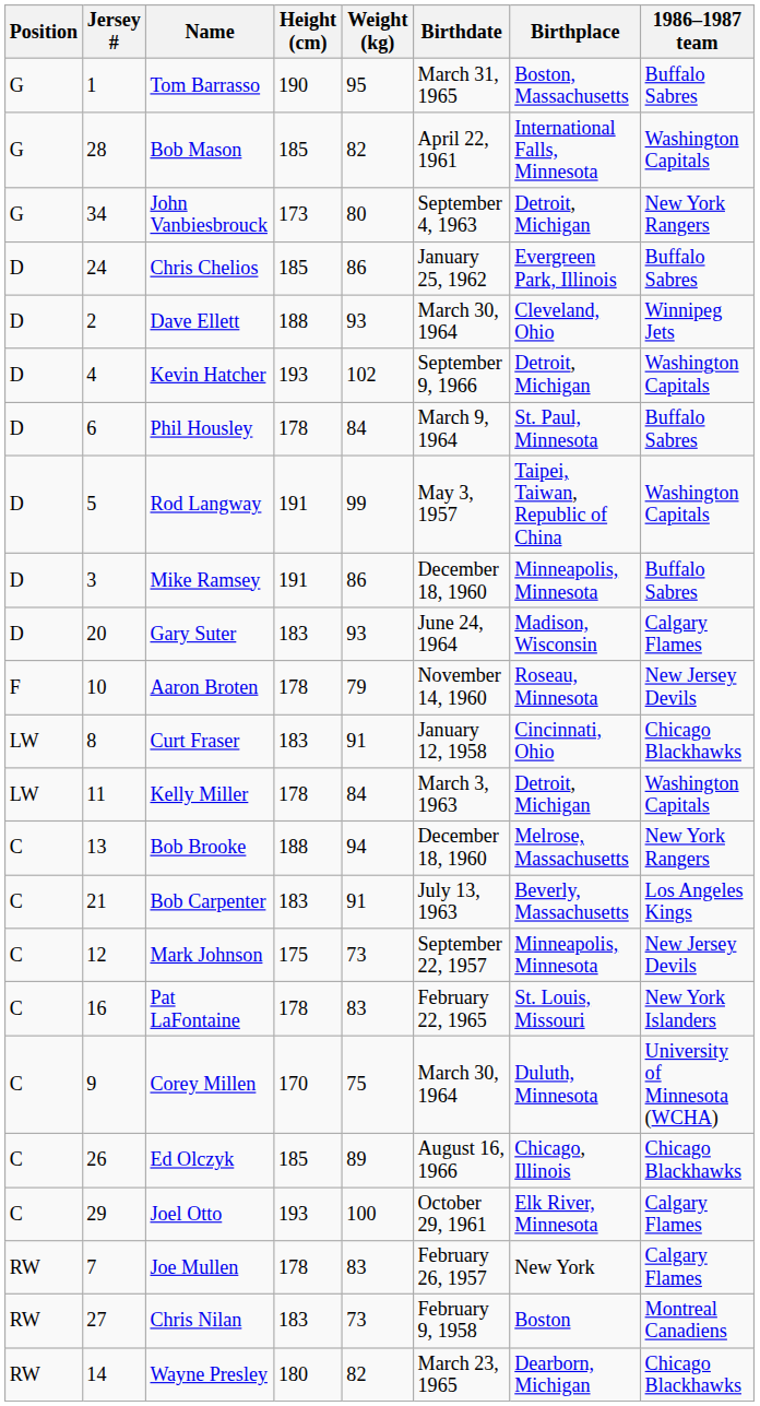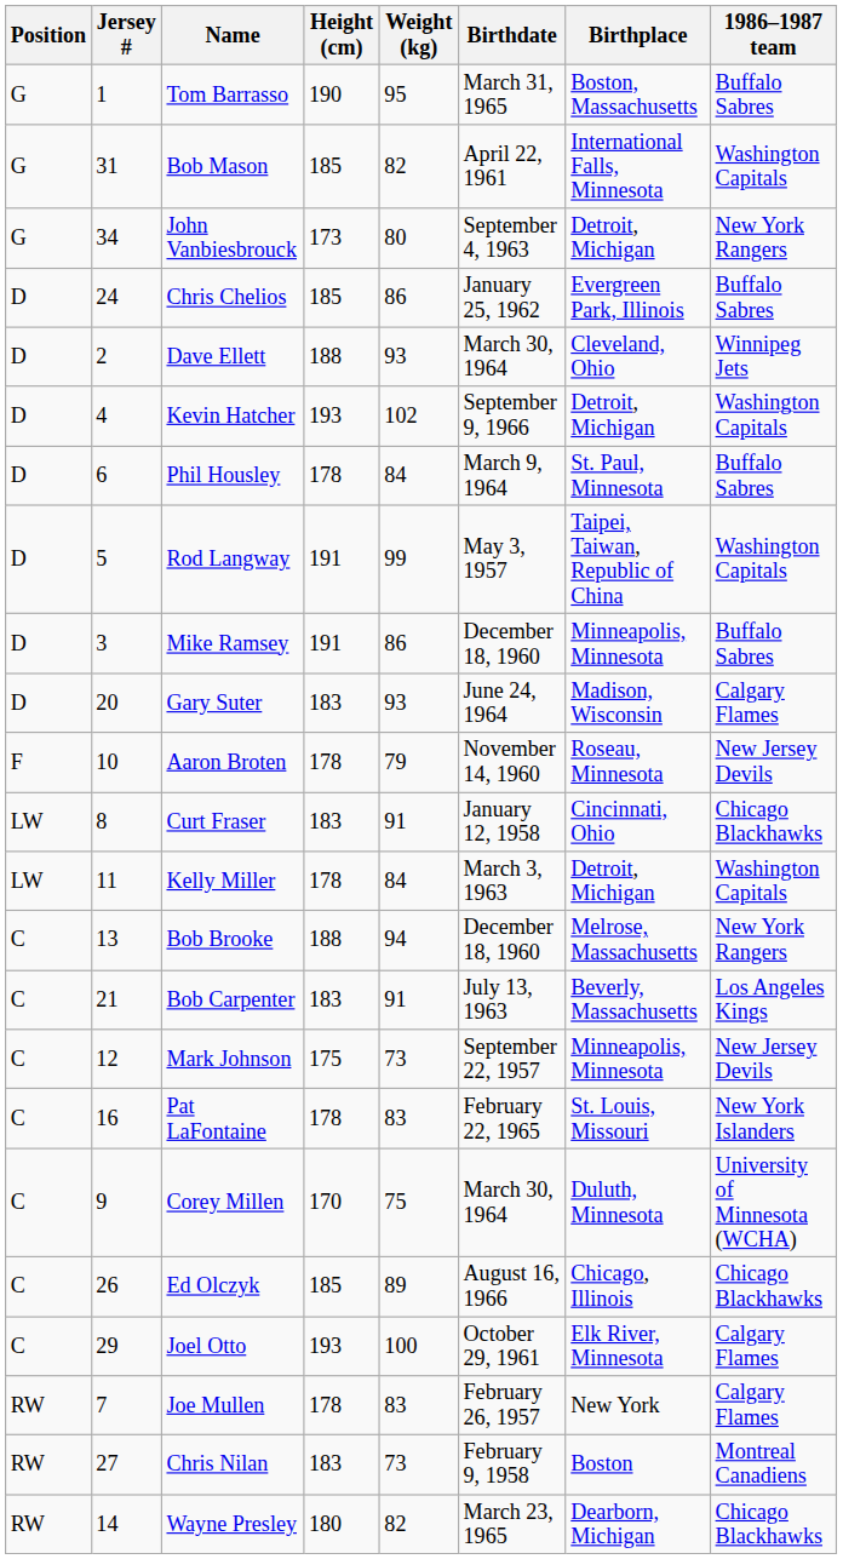Bob Mason | Jersey #: 28 -> 31
